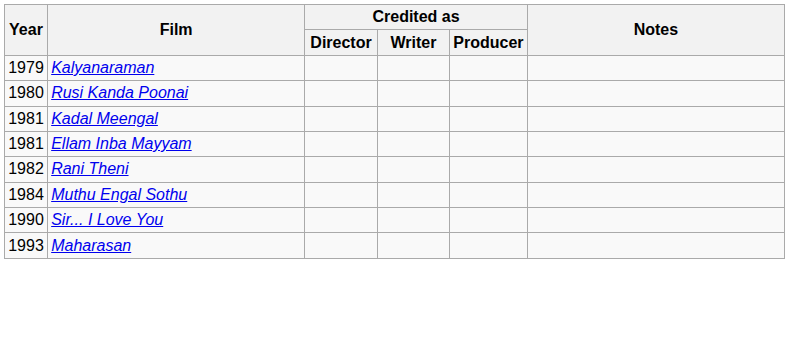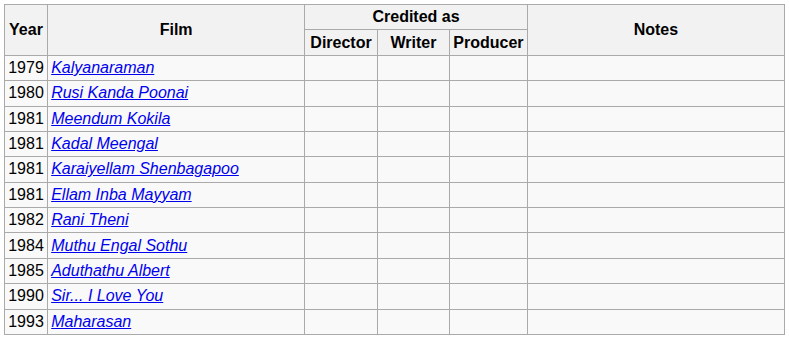+ row: 1981 | Meendum Kokila
+ row: 1981 | Karaiyellam Shenbagapoo
+ row: 1985 | Aduthathu Albert
